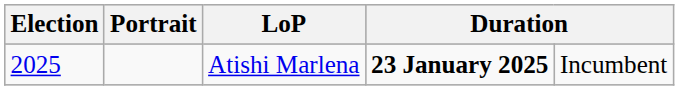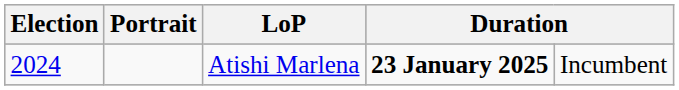Atishi Marlena | Election: 2025 -> 2024
